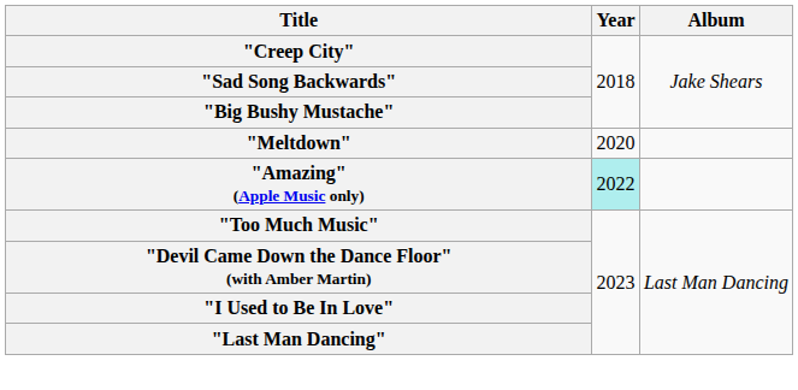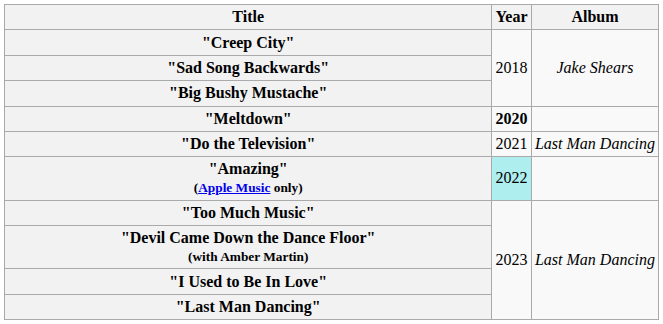"Meltdown" | Year: normal -> bold
+ row: "Do the Television" | 2021 | Last Man Dancing
